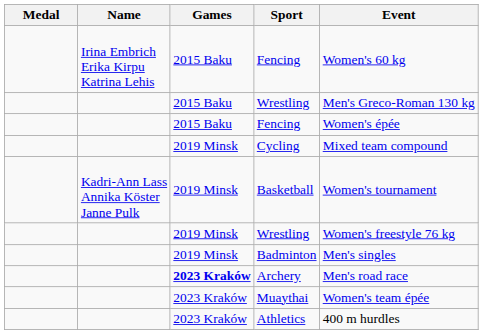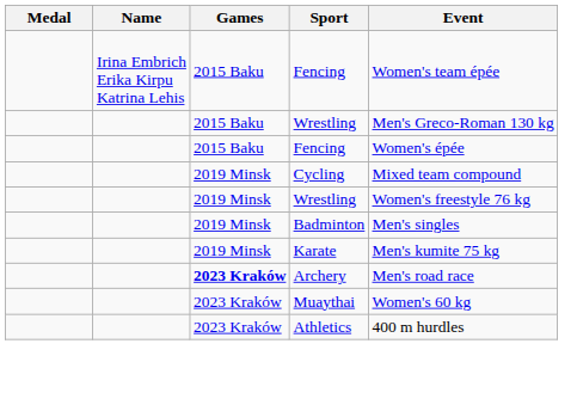Irina Embrich Erika Kirpu Katrina Lehis / Fencing | Event: Women's 60 kg -> Women's team épée
- row: Kadri-Ann Lass Annika Köster Janne Pulk | 2019 Minsk | Basketball | Women's tournament
+ row: 2019 Minsk | Karate | Men's kumite 75 kg
Muaythai | Event: Women's team épée -> Women's 60 kg
